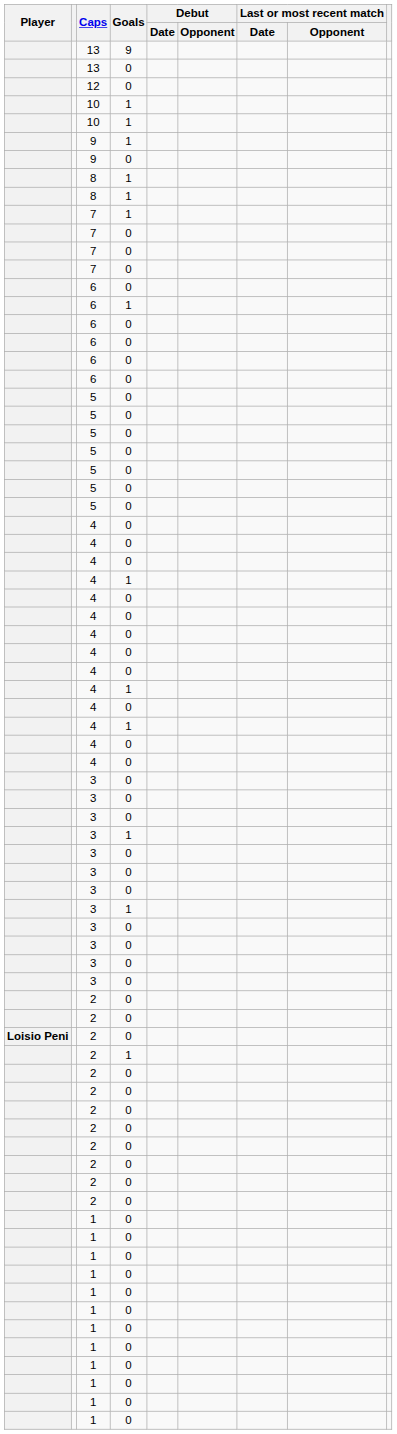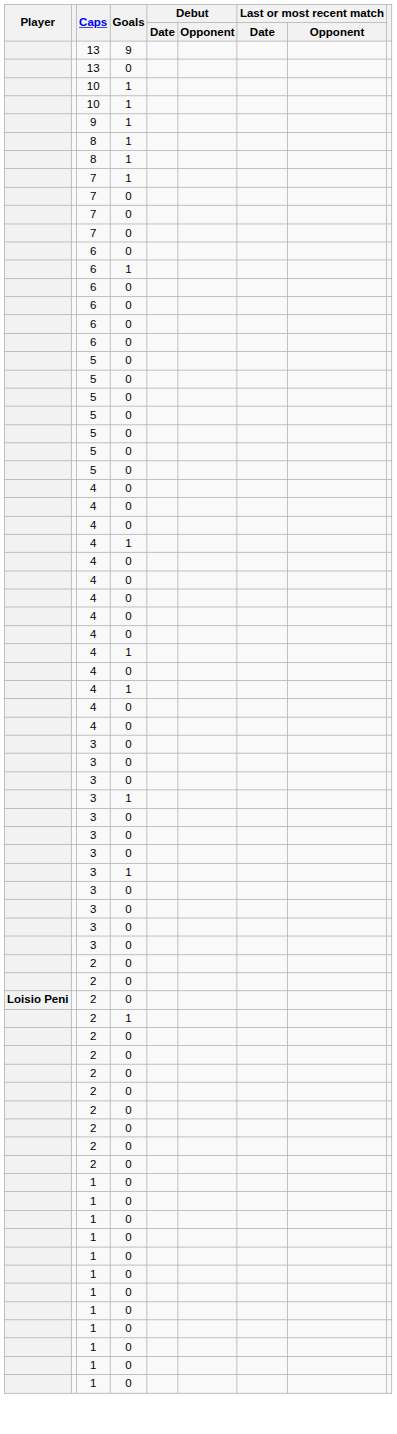- row: 12 | 0
- row: 9 | 0
